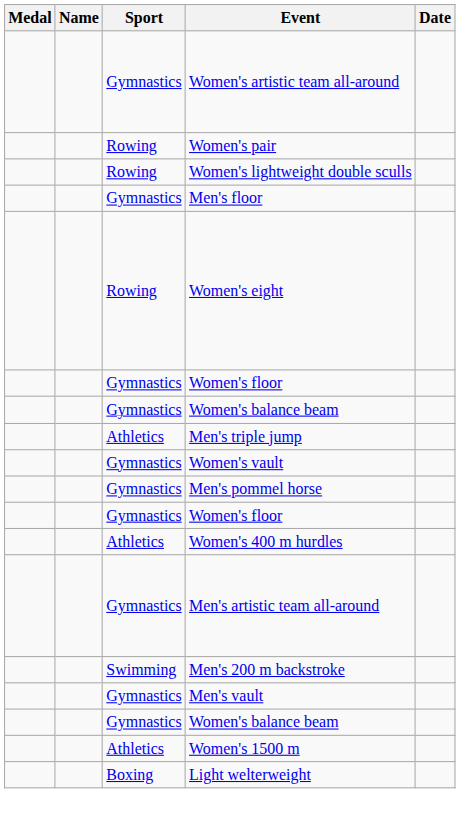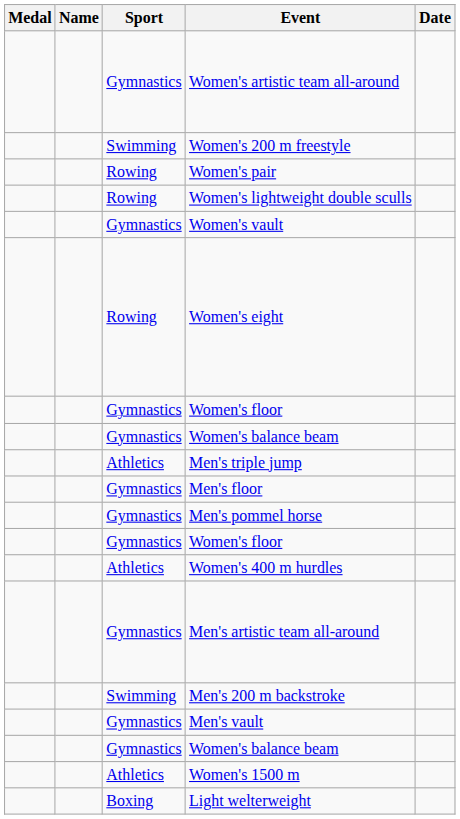+ row: Swimming | Women's 200 m freestyle
rows swapped: Women's vault <-> Men's floor
